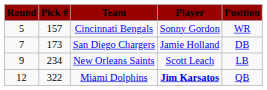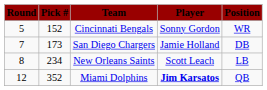Cincinnati Bengals | Pick #: 157 -> 152
New Orleans Saints | Round: 9 -> 8
Miami Dolphins | Pick #: 322 -> 352
